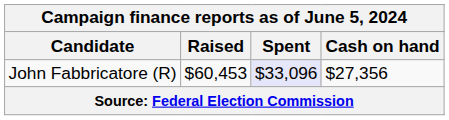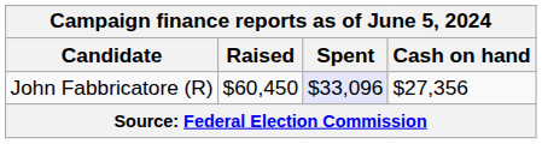John Fabbricatore (R) | Raised: $60,453 -> $60,450
